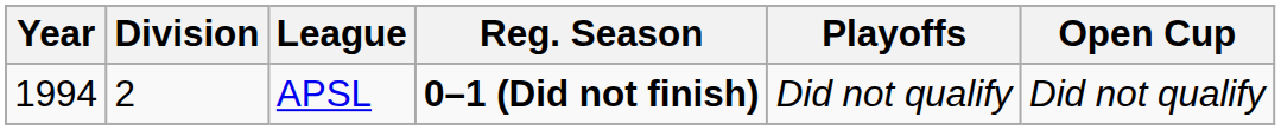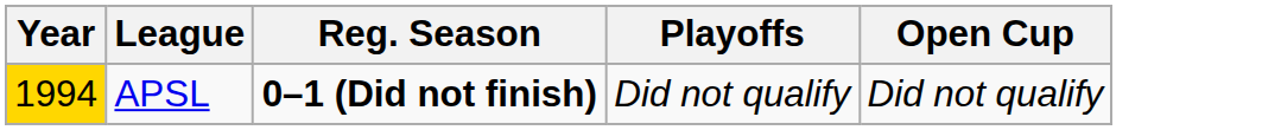- column: Division | 2
APSL | Year: no background -> gold background
